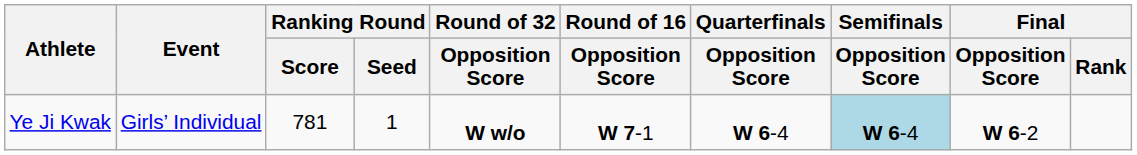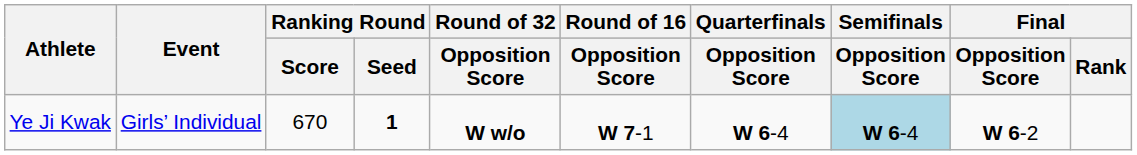Ye Ji Kwak | Ranking Round / Score: 781 -> 670
Ye Ji Kwak | Ranking Round / Seed: normal -> bold
